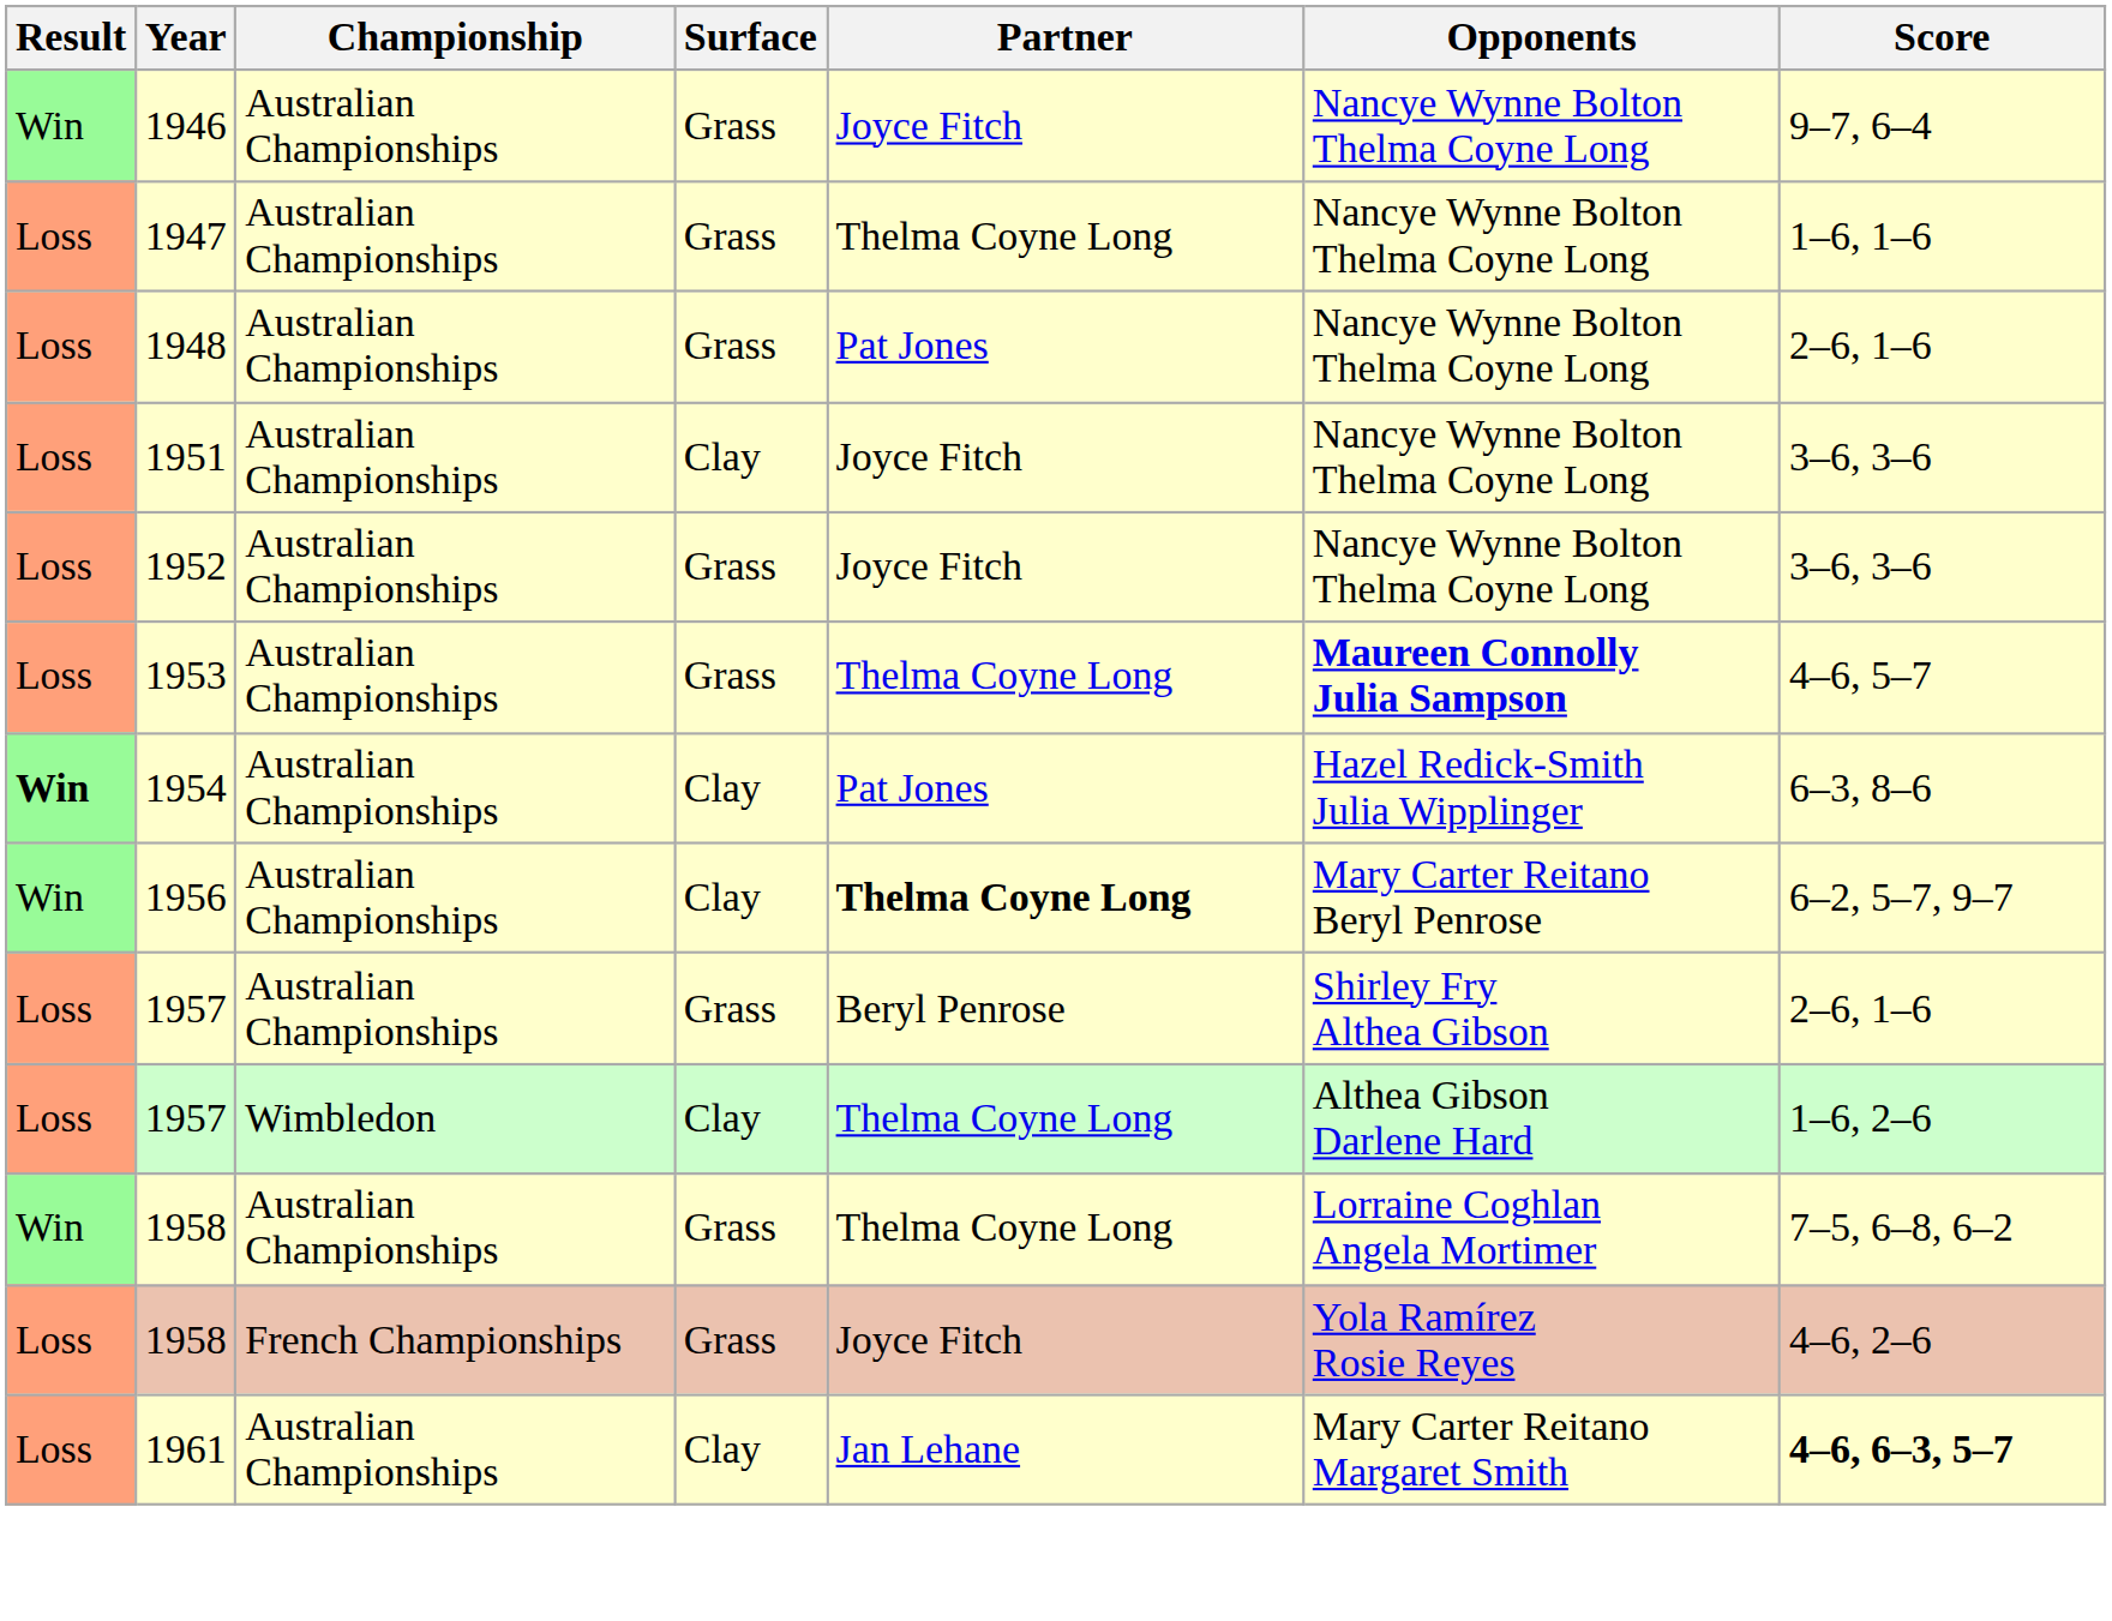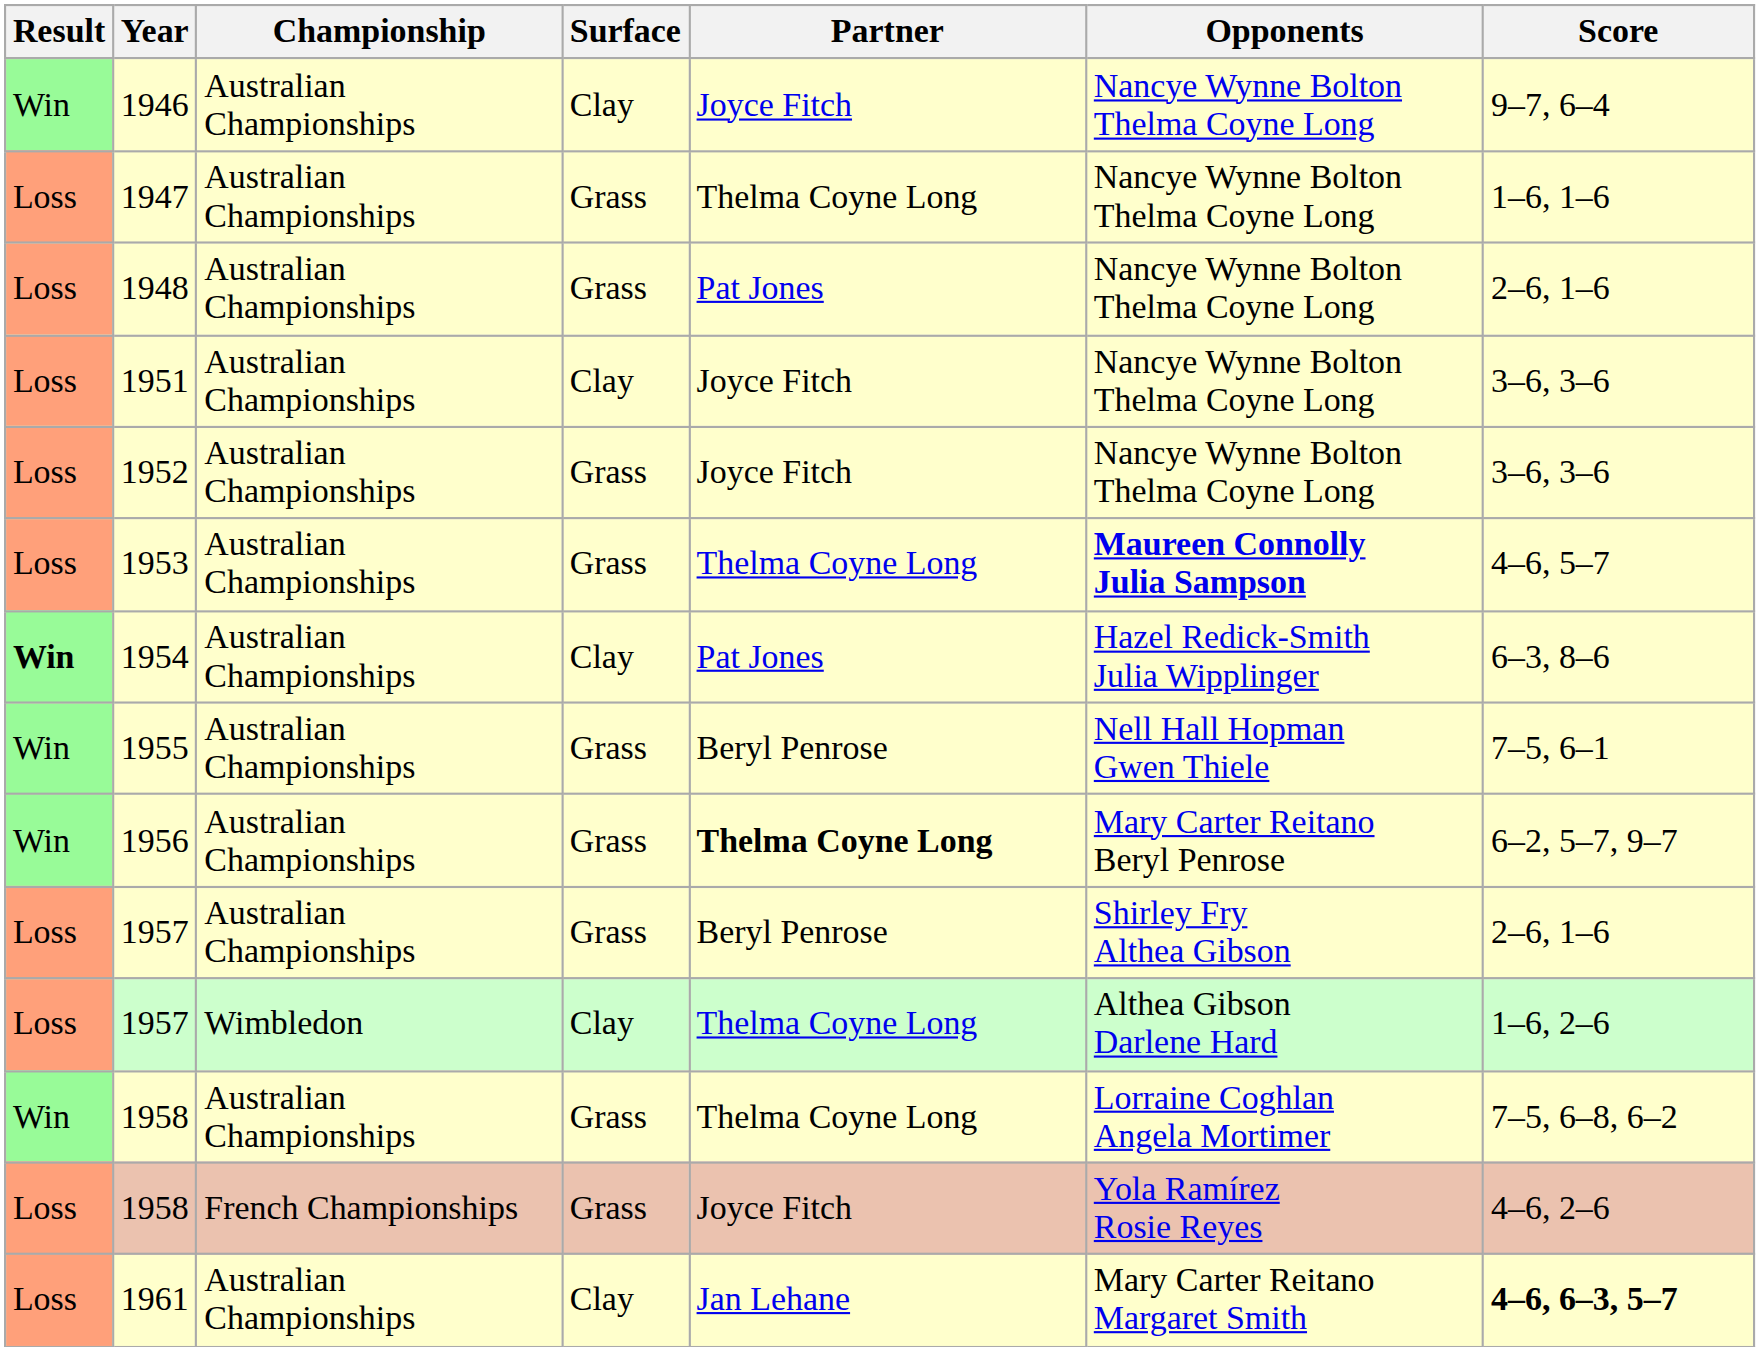1946 | Surface: Grass -> Clay
+ row: Win | 1955 | Australian Championships | Grass | Beryl Penrose | Nell Hall Hopman Gwen Thiele | 7–5, 6–1
1956 | Surface: Clay -> Grass
